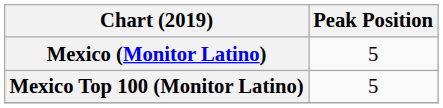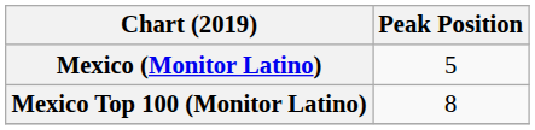Mexico Top 100 (Monitor Latino) | Peak Position: 5 -> 8
